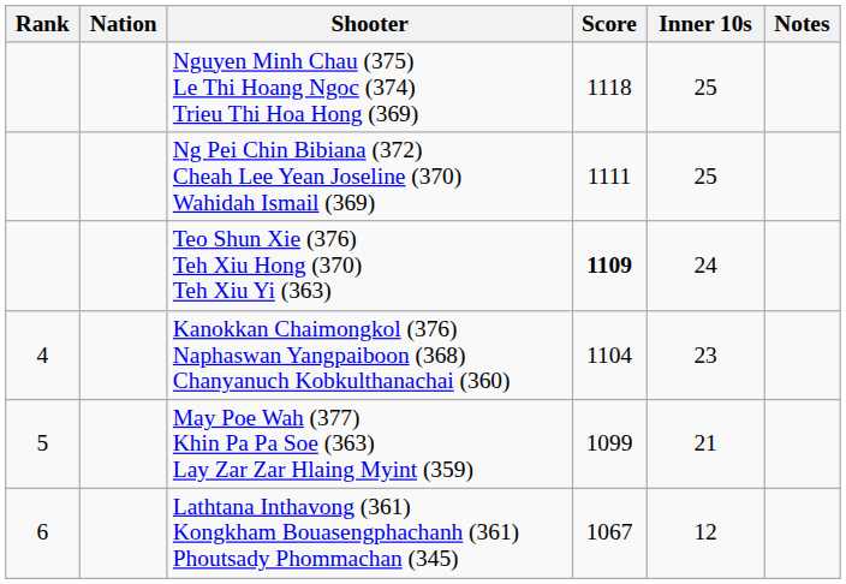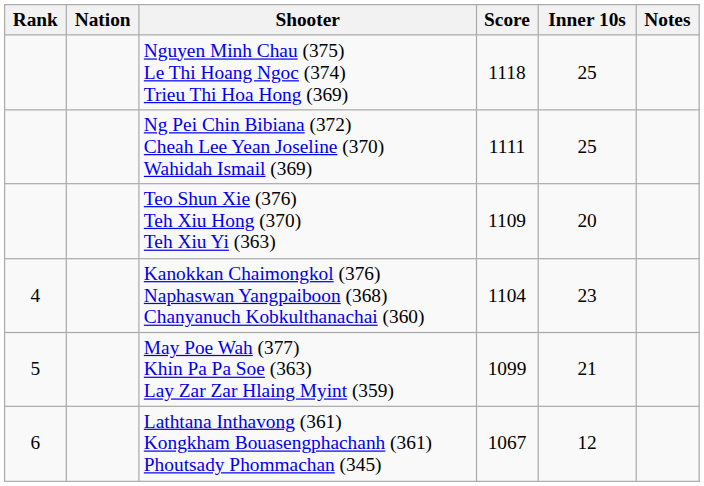Teo Shun Xie (376) Teh Xiu Hong (370) Teh Xiu Yi (363) | Score: bold -> normal
Teo Shun Xie (376) Teh Xiu Hong (370) Teh Xiu Yi (363) | Inner 10s: 24 -> 20
